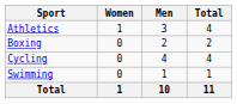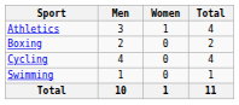columns swapped: Men <-> Women
